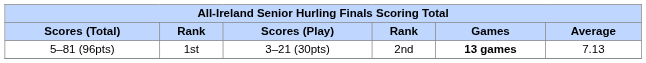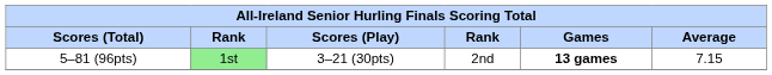5–81 (96pts) | column 2: no background -> lightgreen background
5–81 (96pts) | Average: 7.13 -> 7.15
